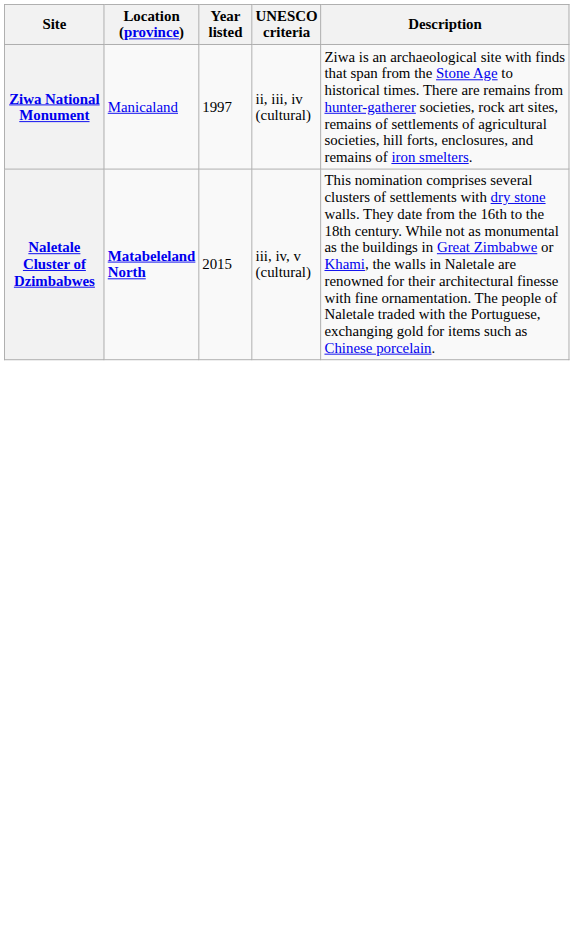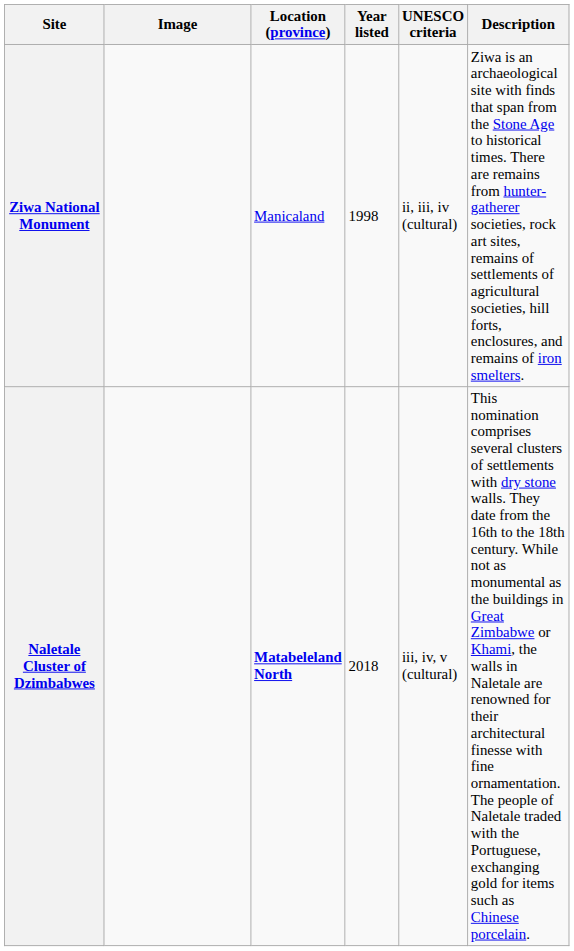+ column: Image
Ziwa National Monument | Year listed: 1997 -> 1998
Naletale Cluster of Dzimbabwes | Year listed: 2015 -> 2018
